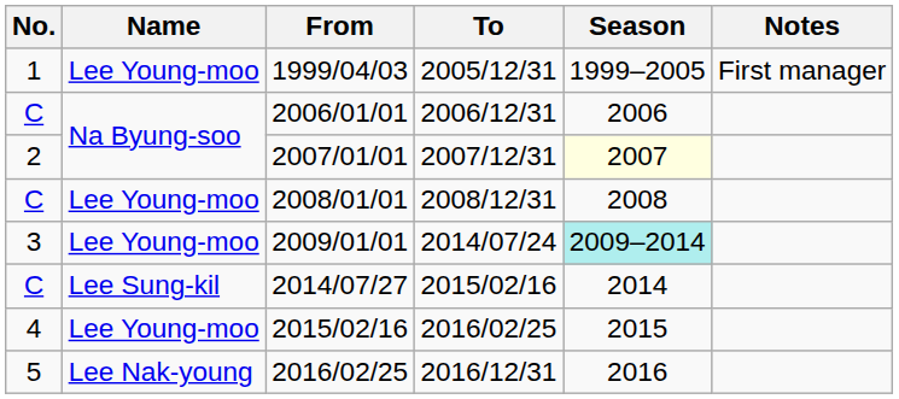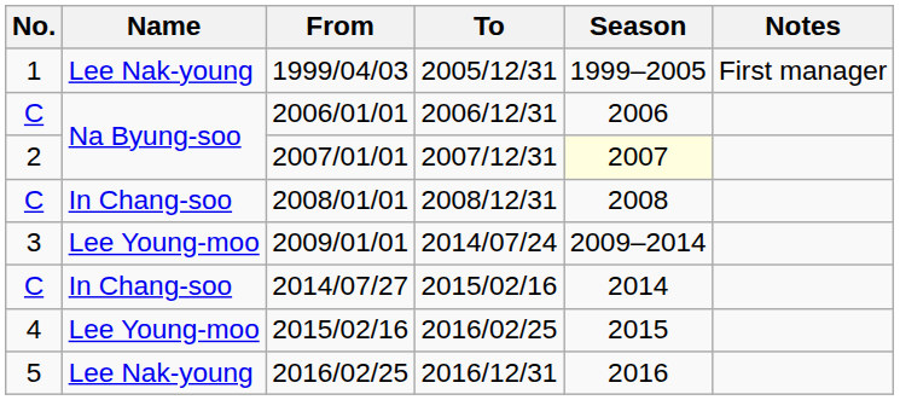1999/04/03 | Name: Lee Young-moo -> Lee Nak-young
2008/01/01 | Name: Lee Young-moo -> In Chang-soo
2009/01/01 | Season: paleturquoise background -> no background
2014/07/27 | Name: Lee Sung-kil -> In Chang-soo
